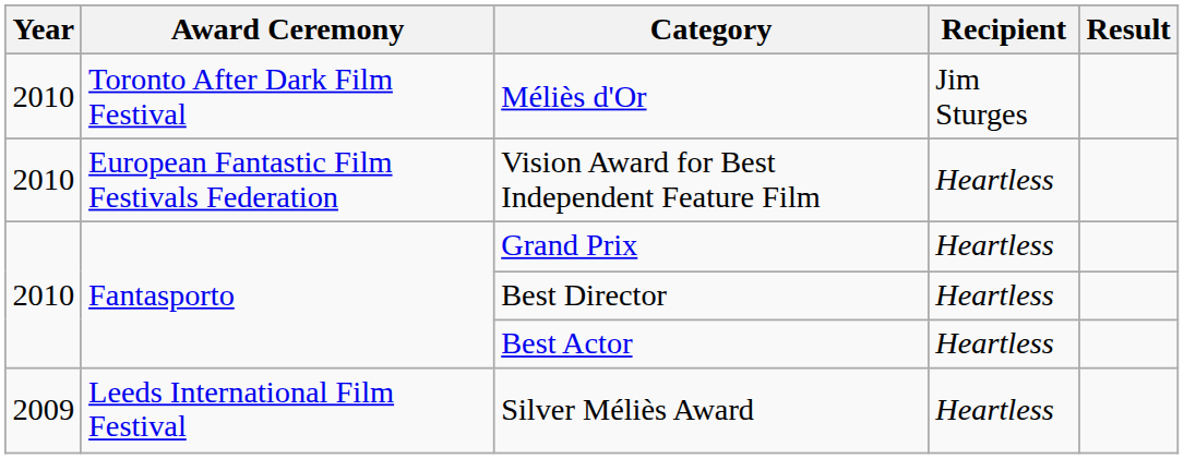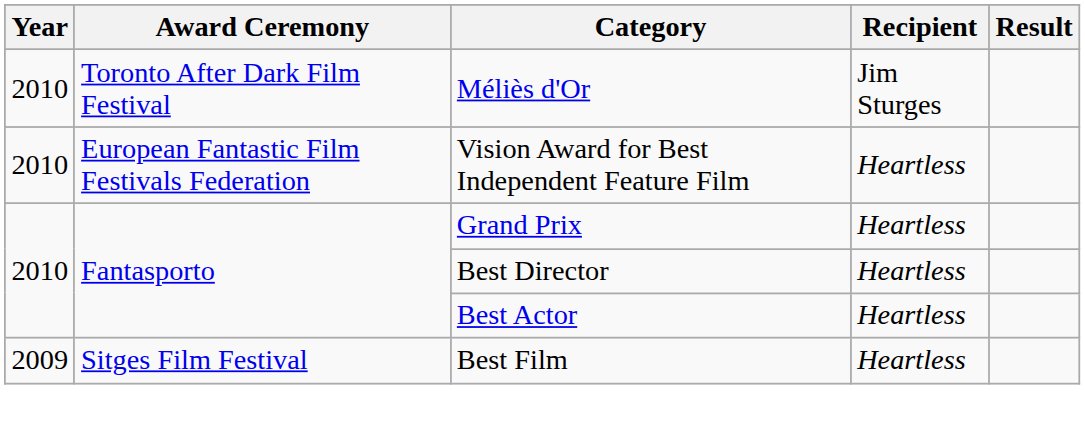- row: 2009 | Leeds International Film Festival | Silver Méliès Award | Heartless
+ row: 2009 | Sitges Film Festival | Best Film | Heartless
